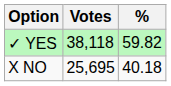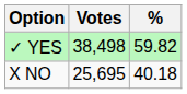✓ YES | Votes: 38,118 -> 38,498
